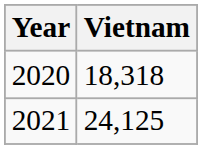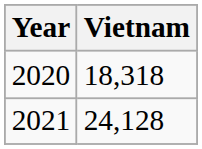2021 | Vietnam: 24,125 -> 24,128
